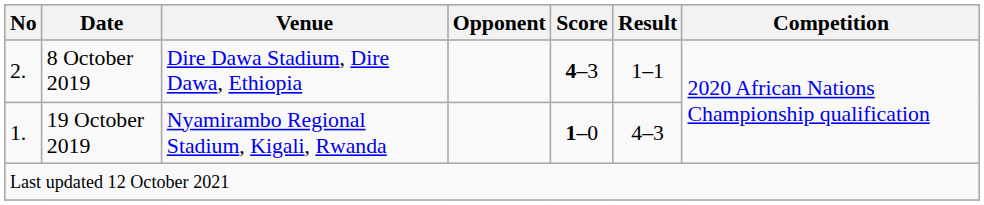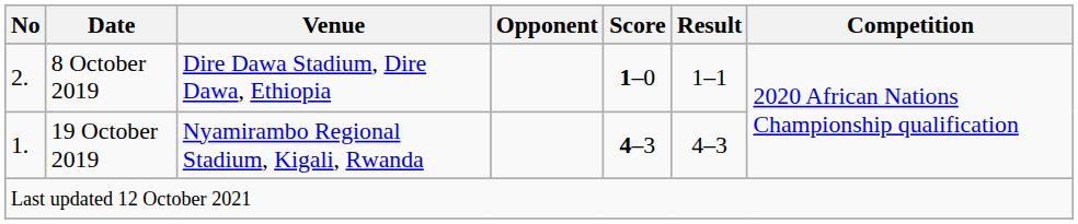8 October 2019 | Score: 4–3 -> 1–0
19 October 2019 | Score: 1–0 -> 4–3
